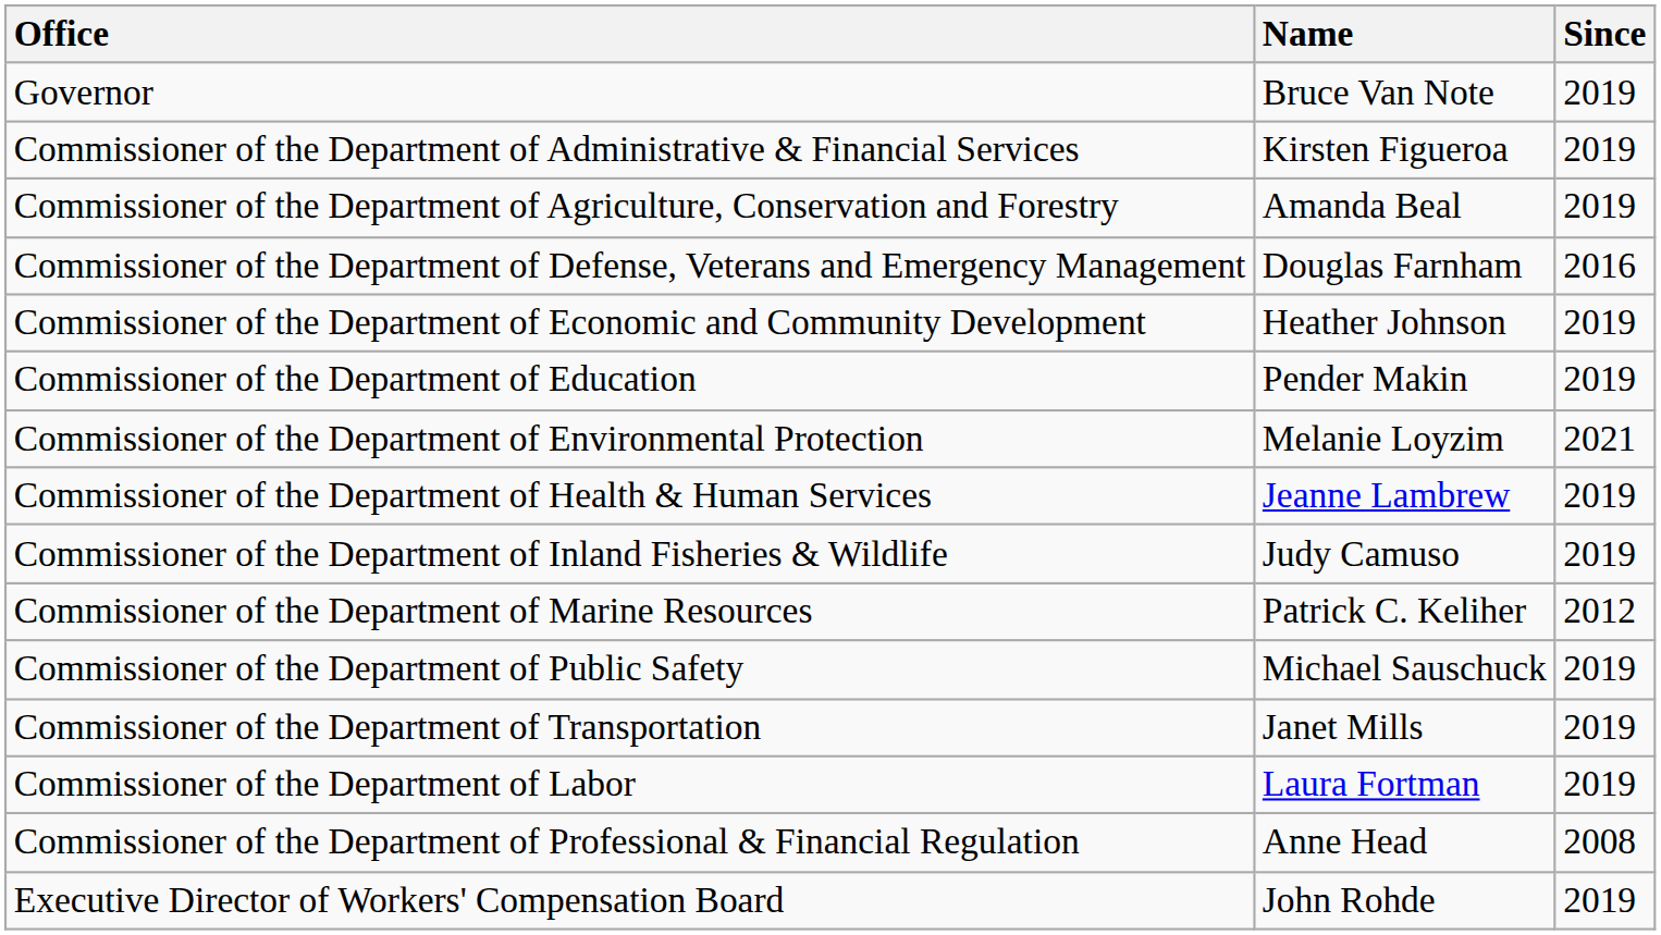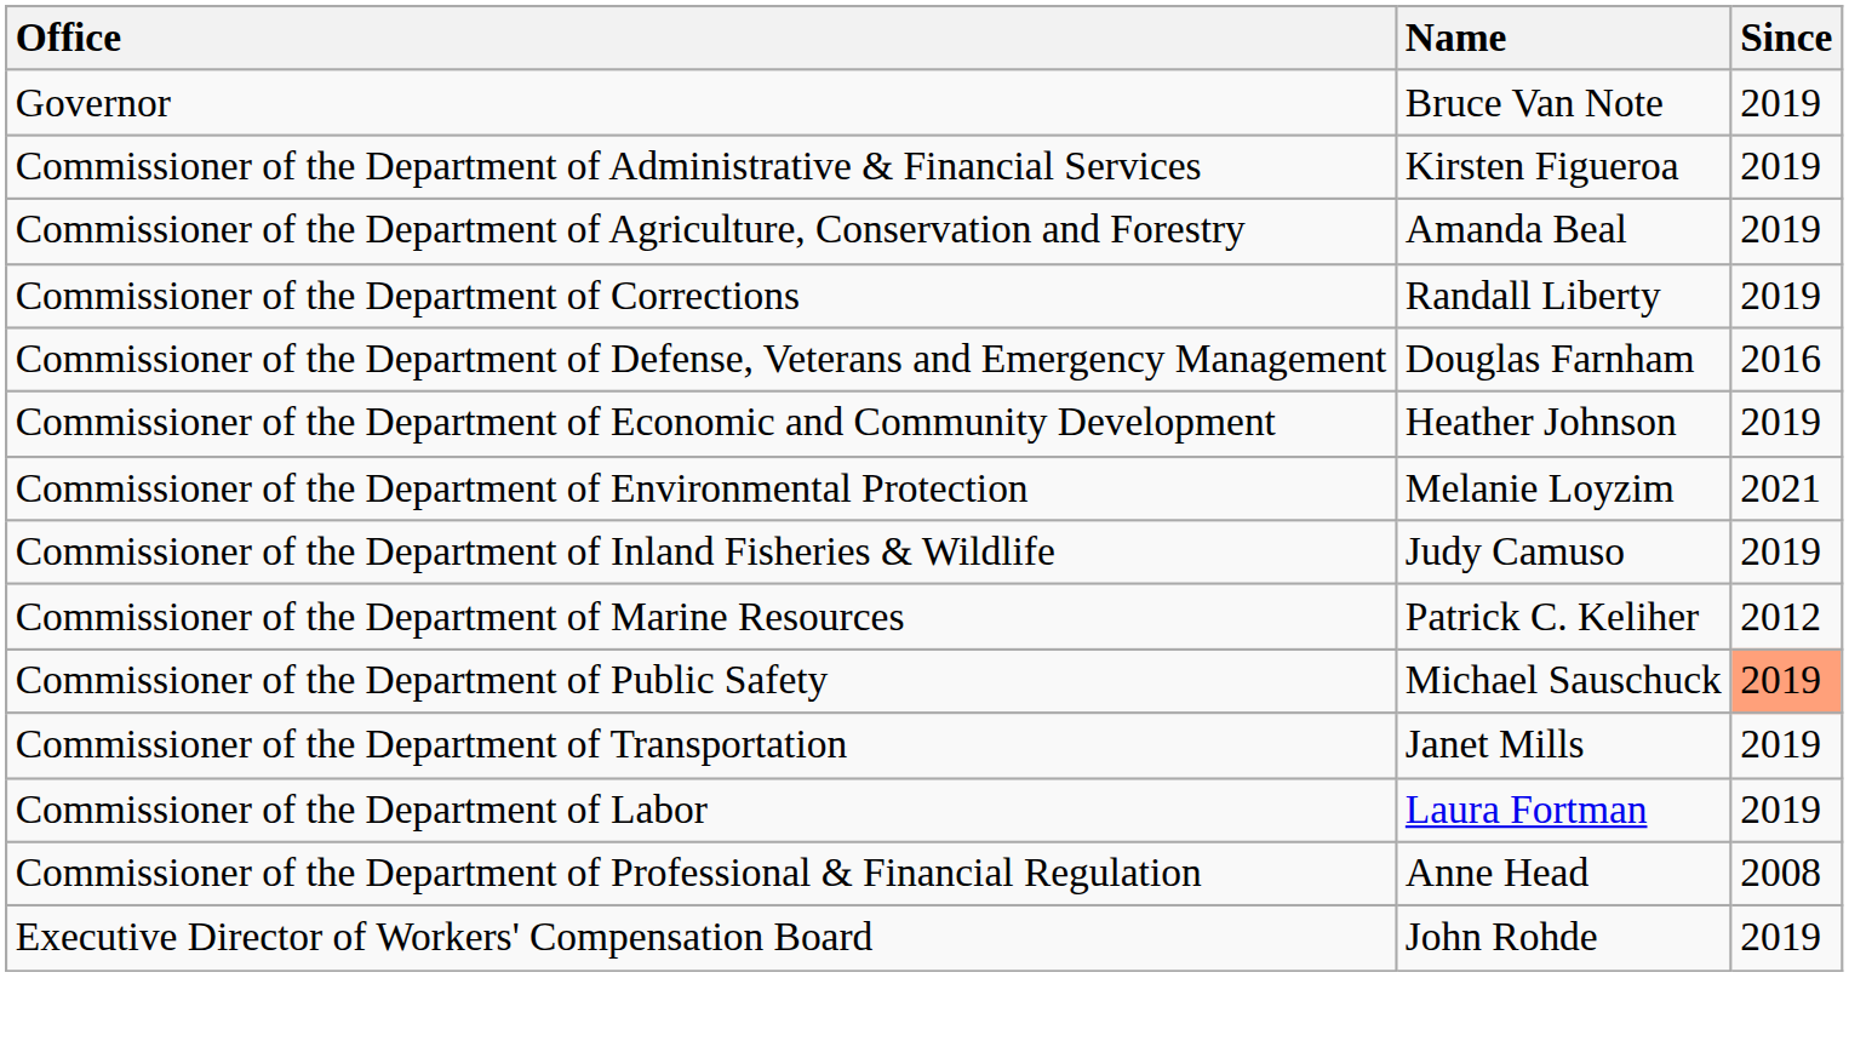+ row: Commissioner of the Department of Corrections | Randall Liberty | 2019
- row: Commissioner of the Department of Education | Pender Makin | 2019
- row: Commissioner of the Department of Health & Human Services | Jeanne Lambrew | 2019
Commissioner of the Department of Public Safety | Since: no background -> lightsalmon background
